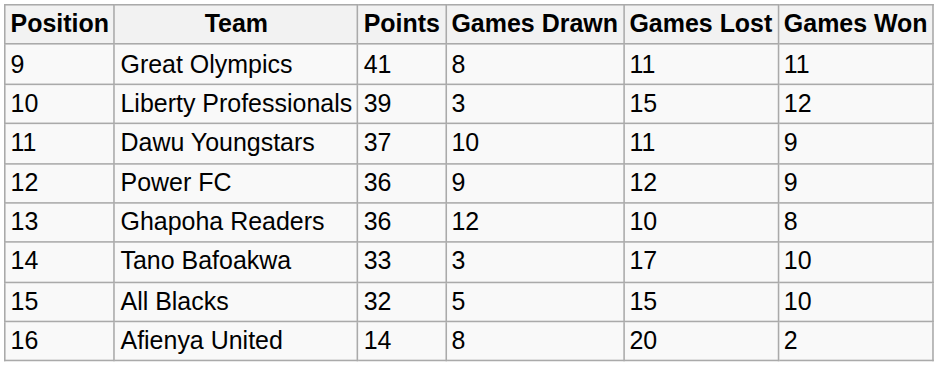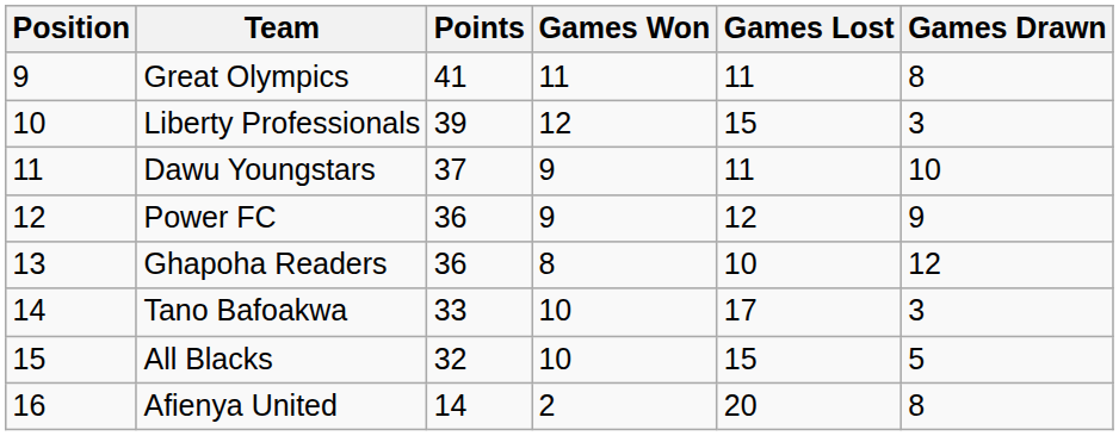columns swapped: Games Won <-> Games Drawn
